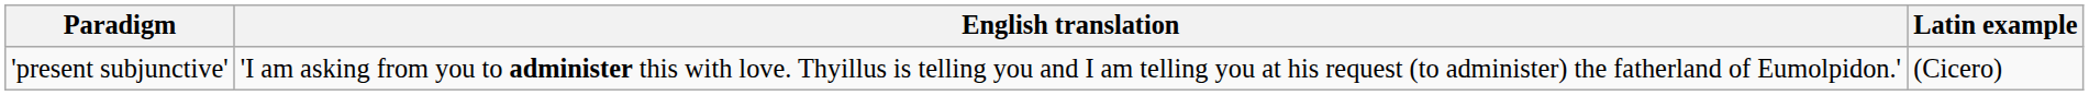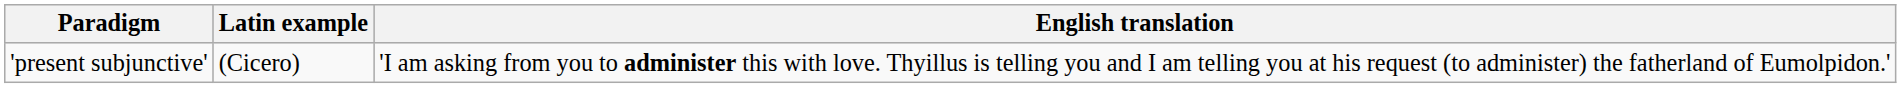columns swapped: Latin example <-> English translation
